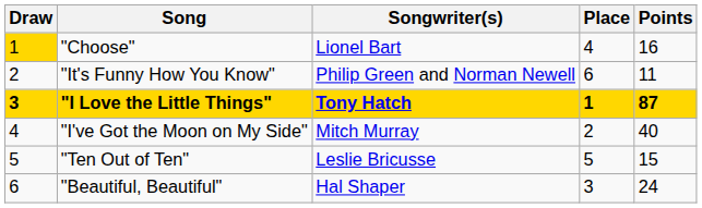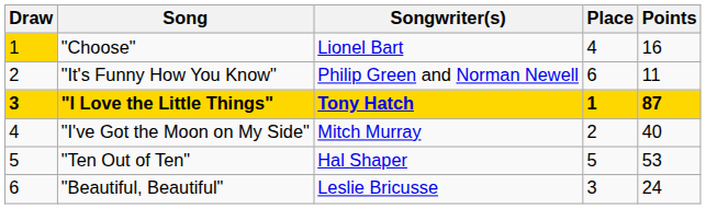"Ten Out of Ten" | Songwriter(s): Leslie Bricusse -> Hal Shaper
"Ten Out of Ten" | Points: 15 -> 53
"Beautiful, Beautiful" | Songwriter(s): Hal Shaper -> Leslie Bricusse
